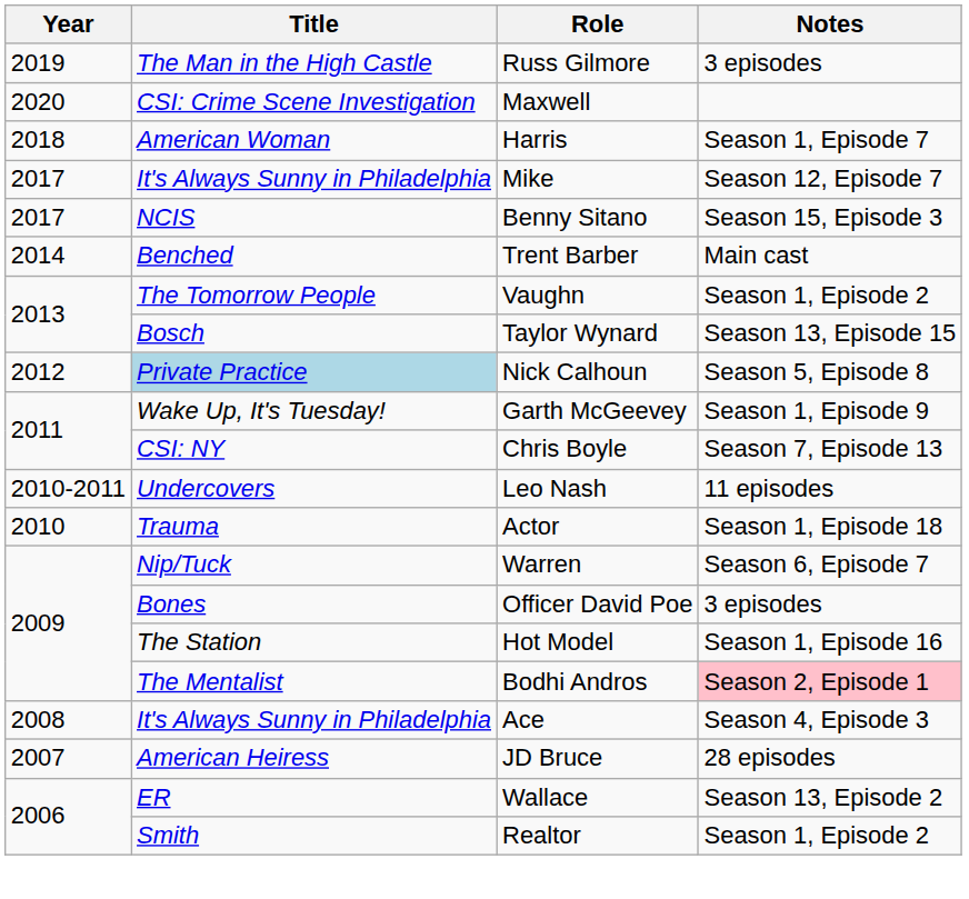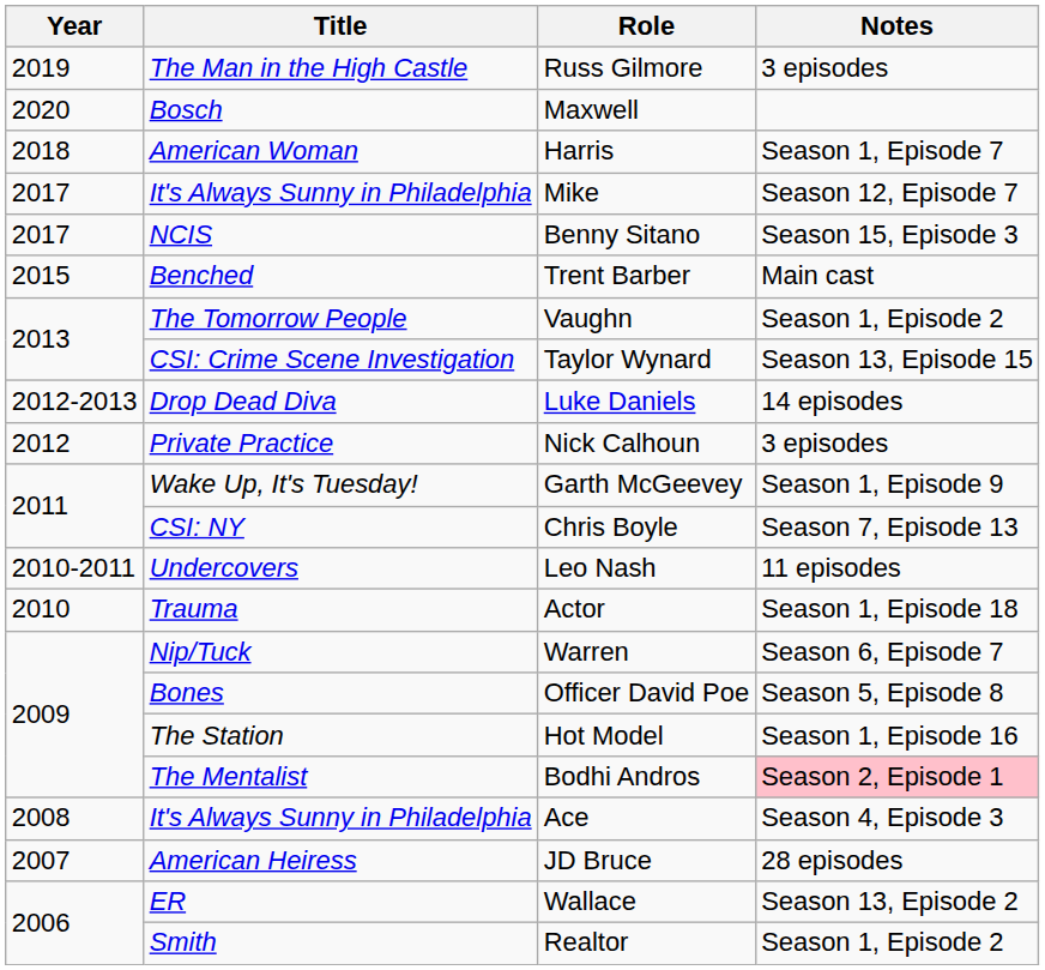Maxwell | Title: CSI: Crime Scene Investigation -> Bosch
Trent Barber | Year: 2014 -> 2015
Taylor Wynard | Title: Bosch -> CSI: Crime Scene Investigation
+ row: 2012-2013 | Drop Dead Diva | Luke Daniels | 14 episodes
Nick Calhoun | Title: lightblue background -> no background
Nick Calhoun | Notes: Season 5, Episode 8 -> 3 episodes
Officer David Poe | Notes: 3 episodes -> Season 5, Episode 8
